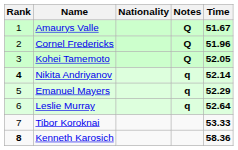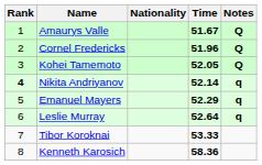columns swapped: Time <-> Notes
Kenneth Karosich | Rank: bold -> normal
